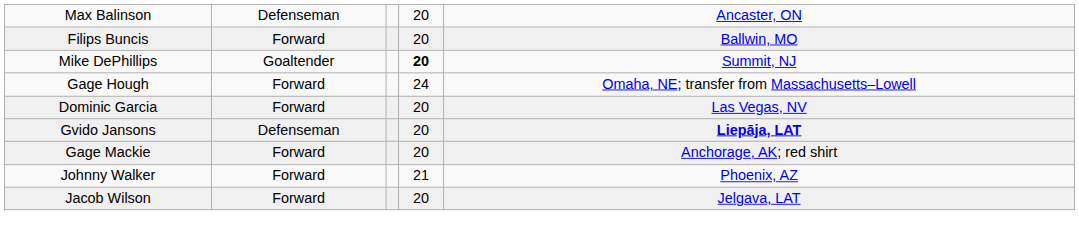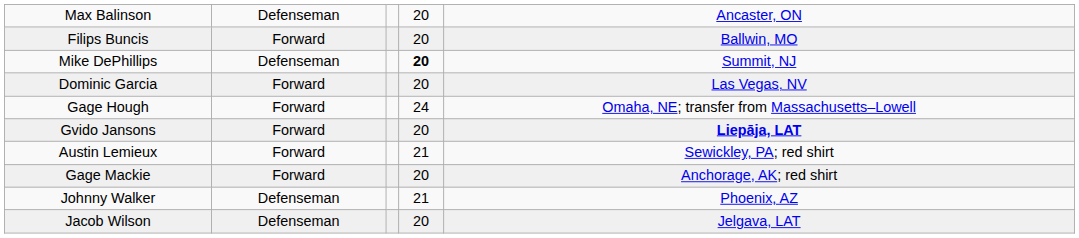Mike DePhillips | column 2: Goaltender -> Defenseman
rows swapped: Dominic Garcia <-> Gage Hough
Gvido Jansons | column 2: Defenseman -> Forward
+ row: Austin Lemieux | Forward | 21 | Sewickley, PA; red shirt
Johnny Walker | column 2: Forward -> Defenseman
Jacob Wilson | column 2: Forward -> Defenseman
